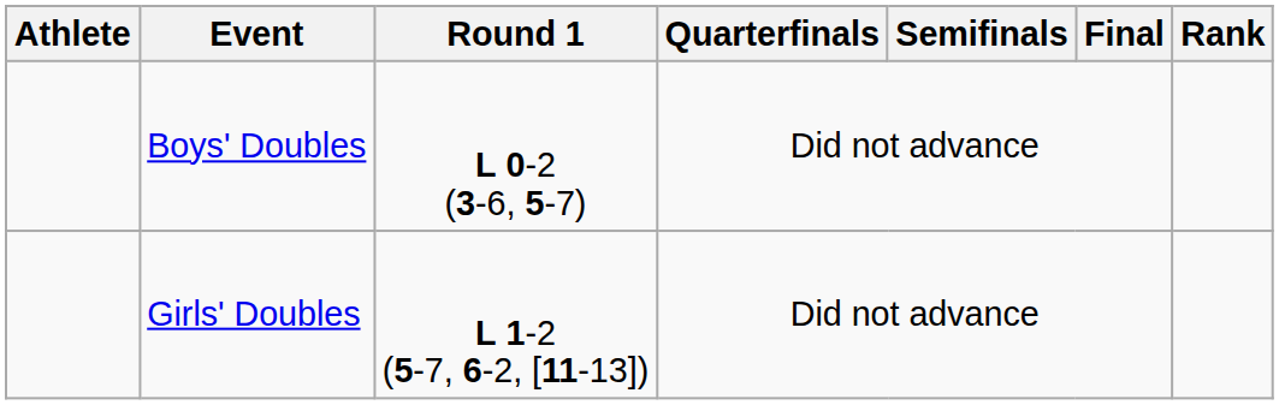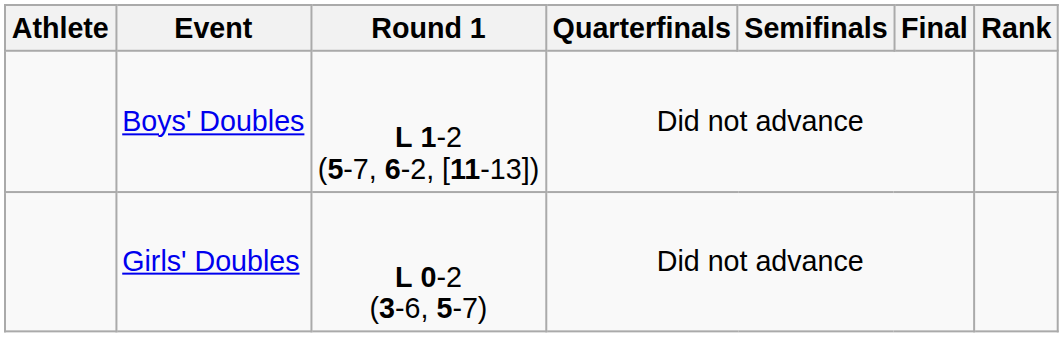Boys' Doubles | Round 1: L 0-2 (3-6, 5-7) -> L 1-2 (5-7, 6-2, [11-13])
Girls' Doubles | Round 1: L 1-2 (5-7, 6-2, [11-13]) -> L 0-2 (3-6, 5-7)
